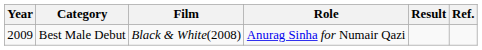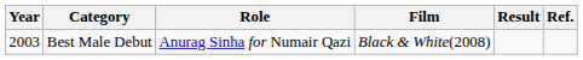columns swapped: Role <-> Film
Best Male Debut | Year: 2009 -> 2003
